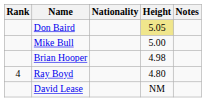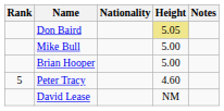Brian Hooper | Height: 4.98 -> 5.00
- row: 4 | Ray Boyd | 4.80
+ row: 5 | Peter Tracy | 4.60
